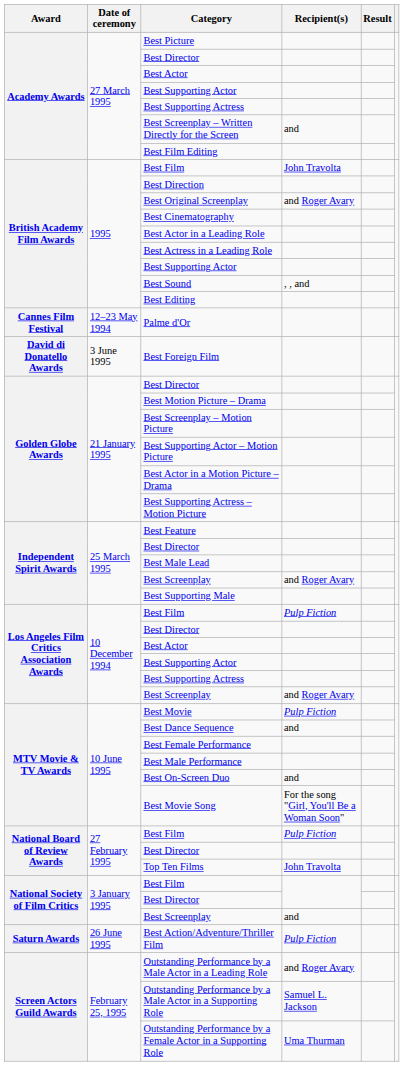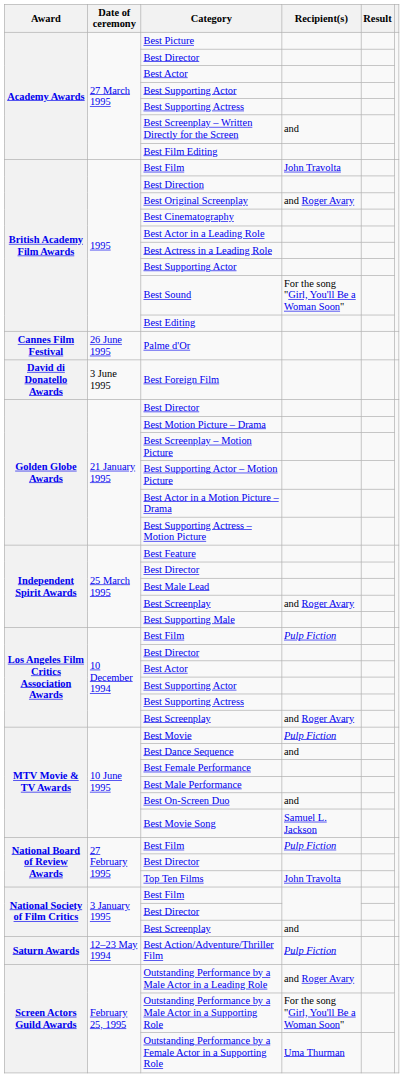Best Sound | Recipient(s): , , and -> For the song "Girl, You'll Be a Woman Soon"
Palme d'Or | Date of ceremony: 12–23 May 1994 -> 26 June 1995
Best Movie Song | Recipient(s): For the song "Girl, You'll Be a Woman Soon" -> Samuel L. Jackson
Best Action/Adventure/Thriller Film | Date of ceremony: 26 June 1995 -> 12–23 May 1994
Outstanding Performance by a Male Actor in a Supporting Role | Recipient(s): Samuel L. Jackson -> For the song "Girl, You'll Be a Woman Soon"
